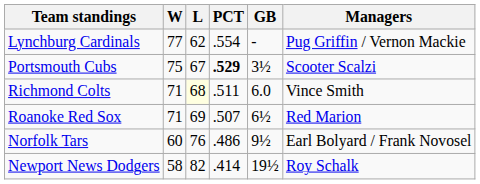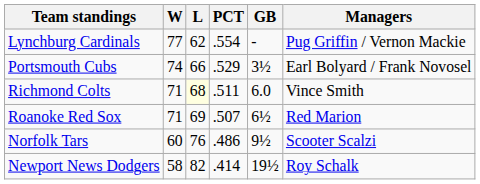Portsmouth Cubs | W: 75 -> 74
Portsmouth Cubs | L: 67 -> 66
Portsmouth Cubs | PCT: bold -> normal
Portsmouth Cubs | Managers: Scooter Scalzi -> Earl Bolyard / Frank Novosel
Norfolk Tars | Managers: Earl Bolyard / Frank Novosel -> Scooter Scalzi
